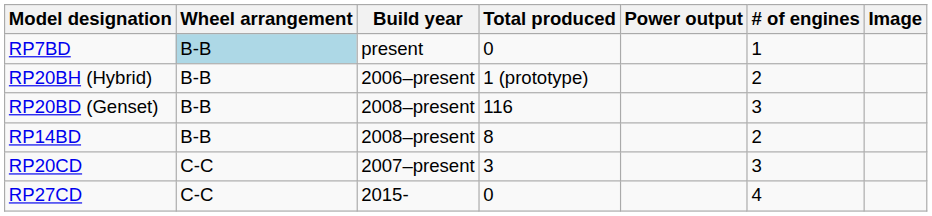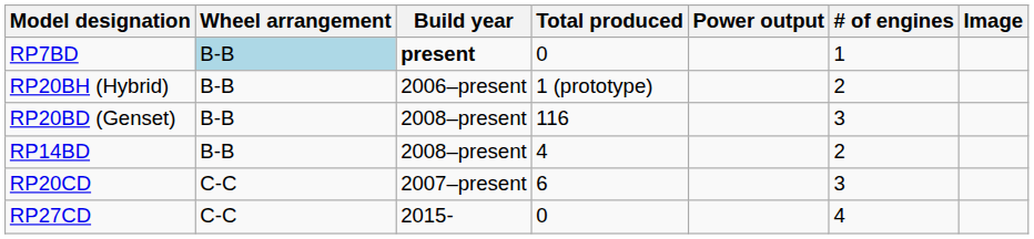RP7BD | Build year: normal -> bold
RP14BD | Total produced: 8 -> 4
RP20CD | Total produced: 3 -> 6
